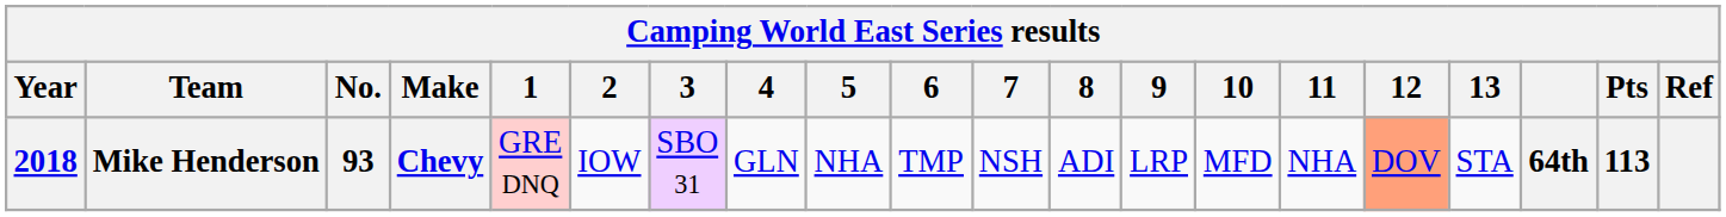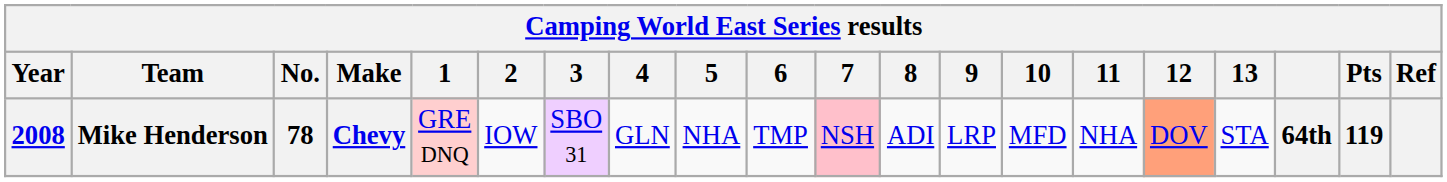Mike Henderson | Year: 2018 -> 2008
Mike Henderson | No.: 93 -> 78
Mike Henderson | 7: no background -> pink background
Mike Henderson | Pts: 113 -> 119
